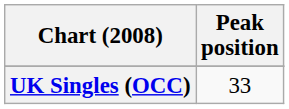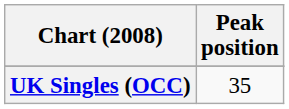UK Singles (OCC) | Peak position: 33 -> 35
